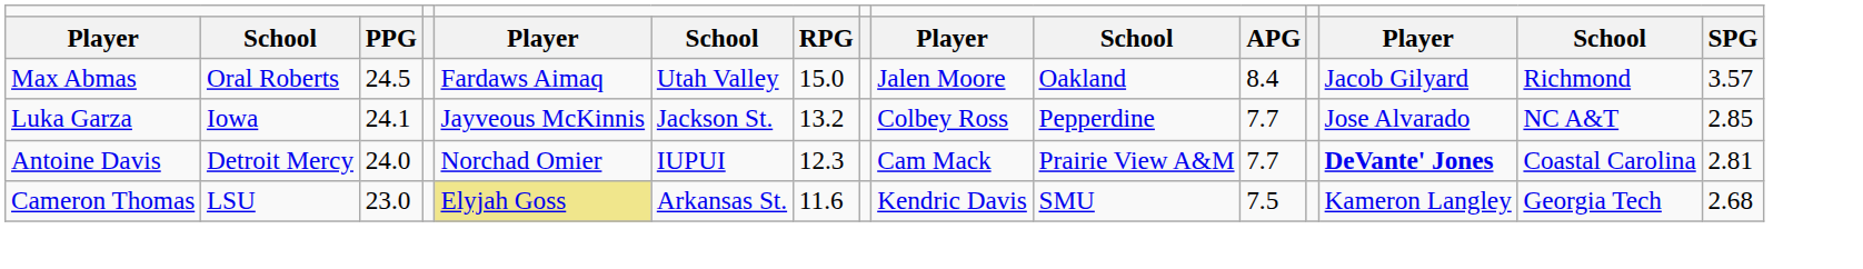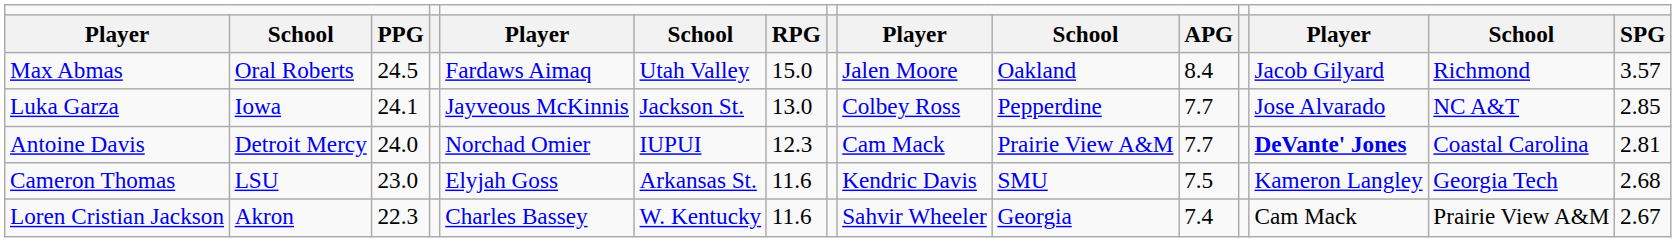Luka Garza | column 7: 13.2 -> 13.0
Cameron Thomas | column 5: khaki background -> no background
+ row: Loren Cristian Jackson | Akron | 22.3 | Charles Bassey | W. Kentucky | 11.6 | Sahvir Wheeler | Georgia | 7.4 | Cam Mack | Prairie View A&M | 2.67
